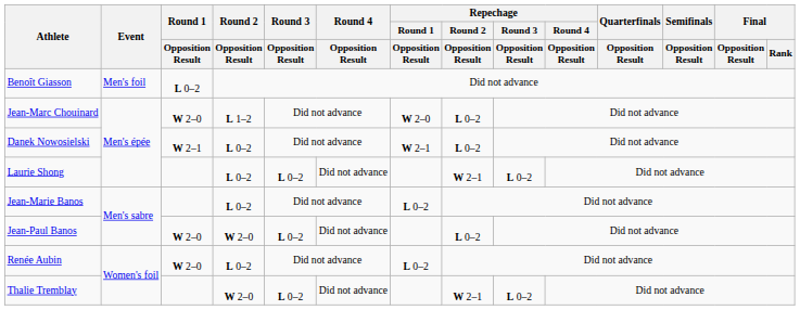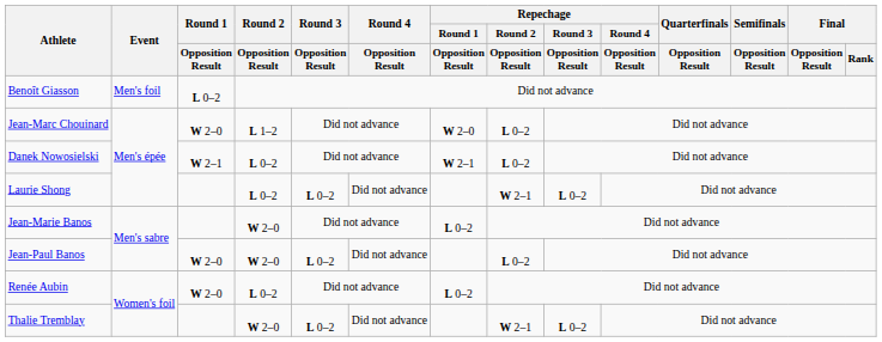Jean-Marie Banos | Round 2 / Opposition Result: L 0–2 -> W 2–0
